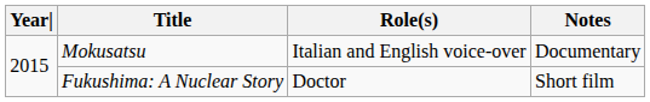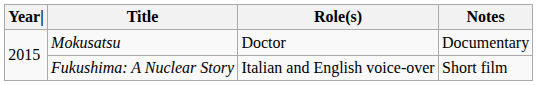Mokusatsu | Role(s): Italian and English voice-over -> Doctor
Fukushima: A Nuclear Story | Role(s): Doctor -> Italian and English voice-over
